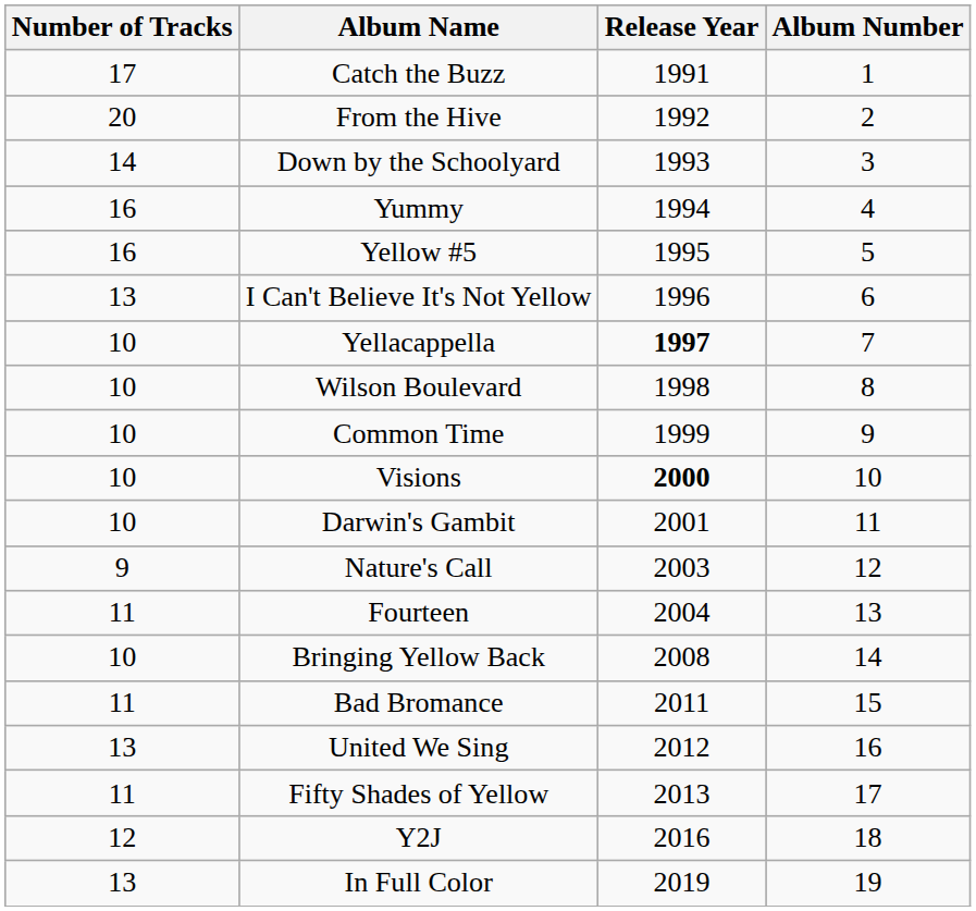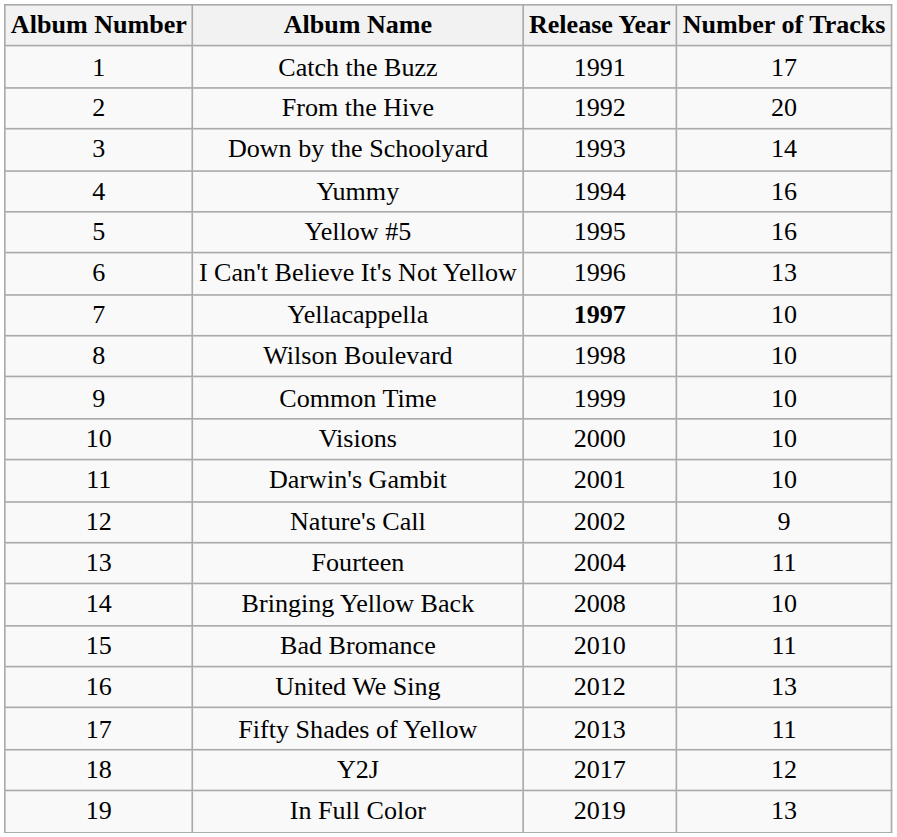columns swapped: Album Number <-> Number of Tracks
Visions | Release Year: bold -> normal
Nature's Call | Release Year: 2003 -> 2002
Bad Bromance | Release Year: 2011 -> 2010
Y2J | Release Year: 2016 -> 2017
